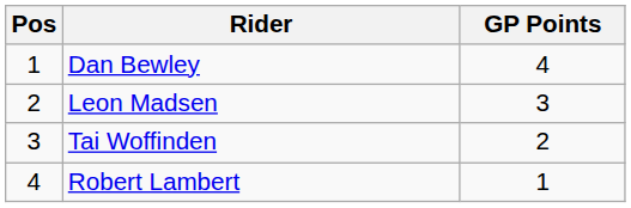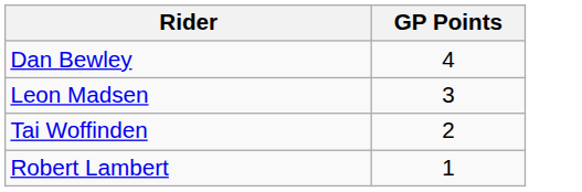- column: Pos | 1 | 2 | 3 | 4
